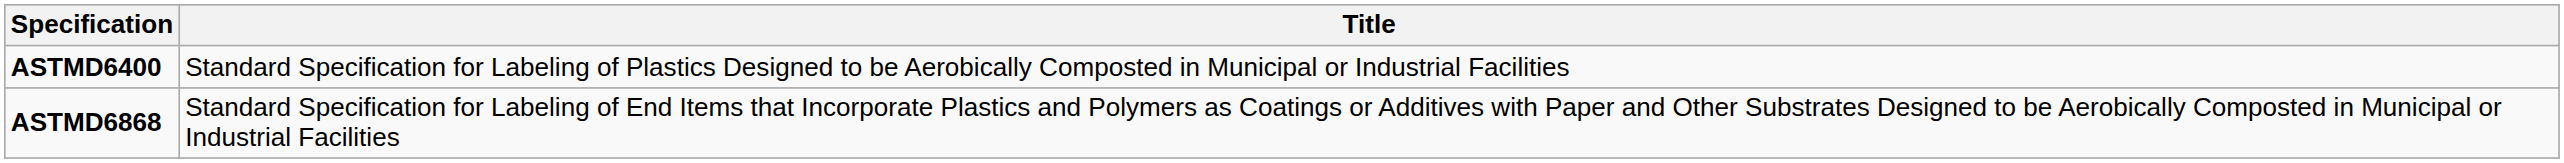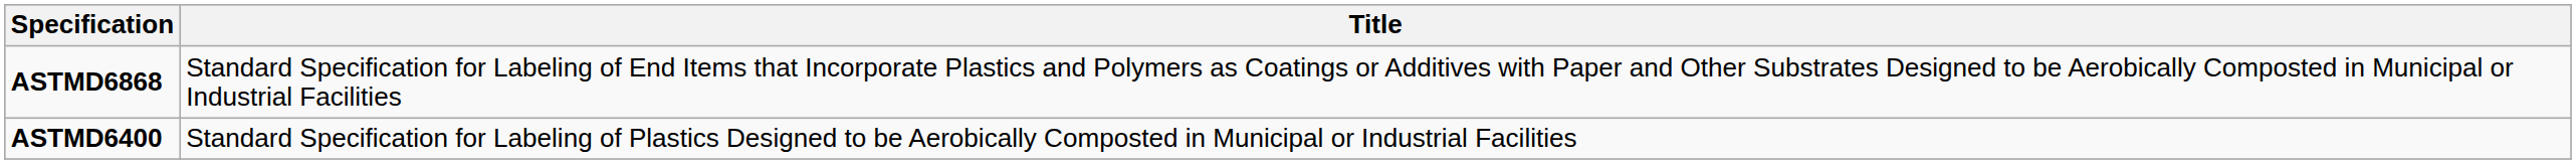rows swapped: ASTMD6400 <-> ASTMD6868
